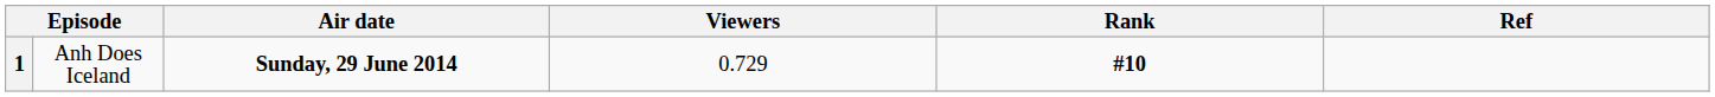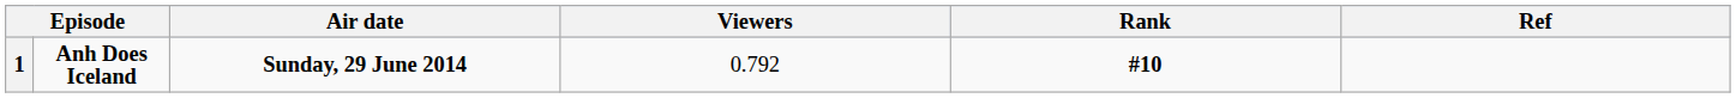1 | column 2: normal -> bold
1 | Viewers: 0.729 -> 0.792
